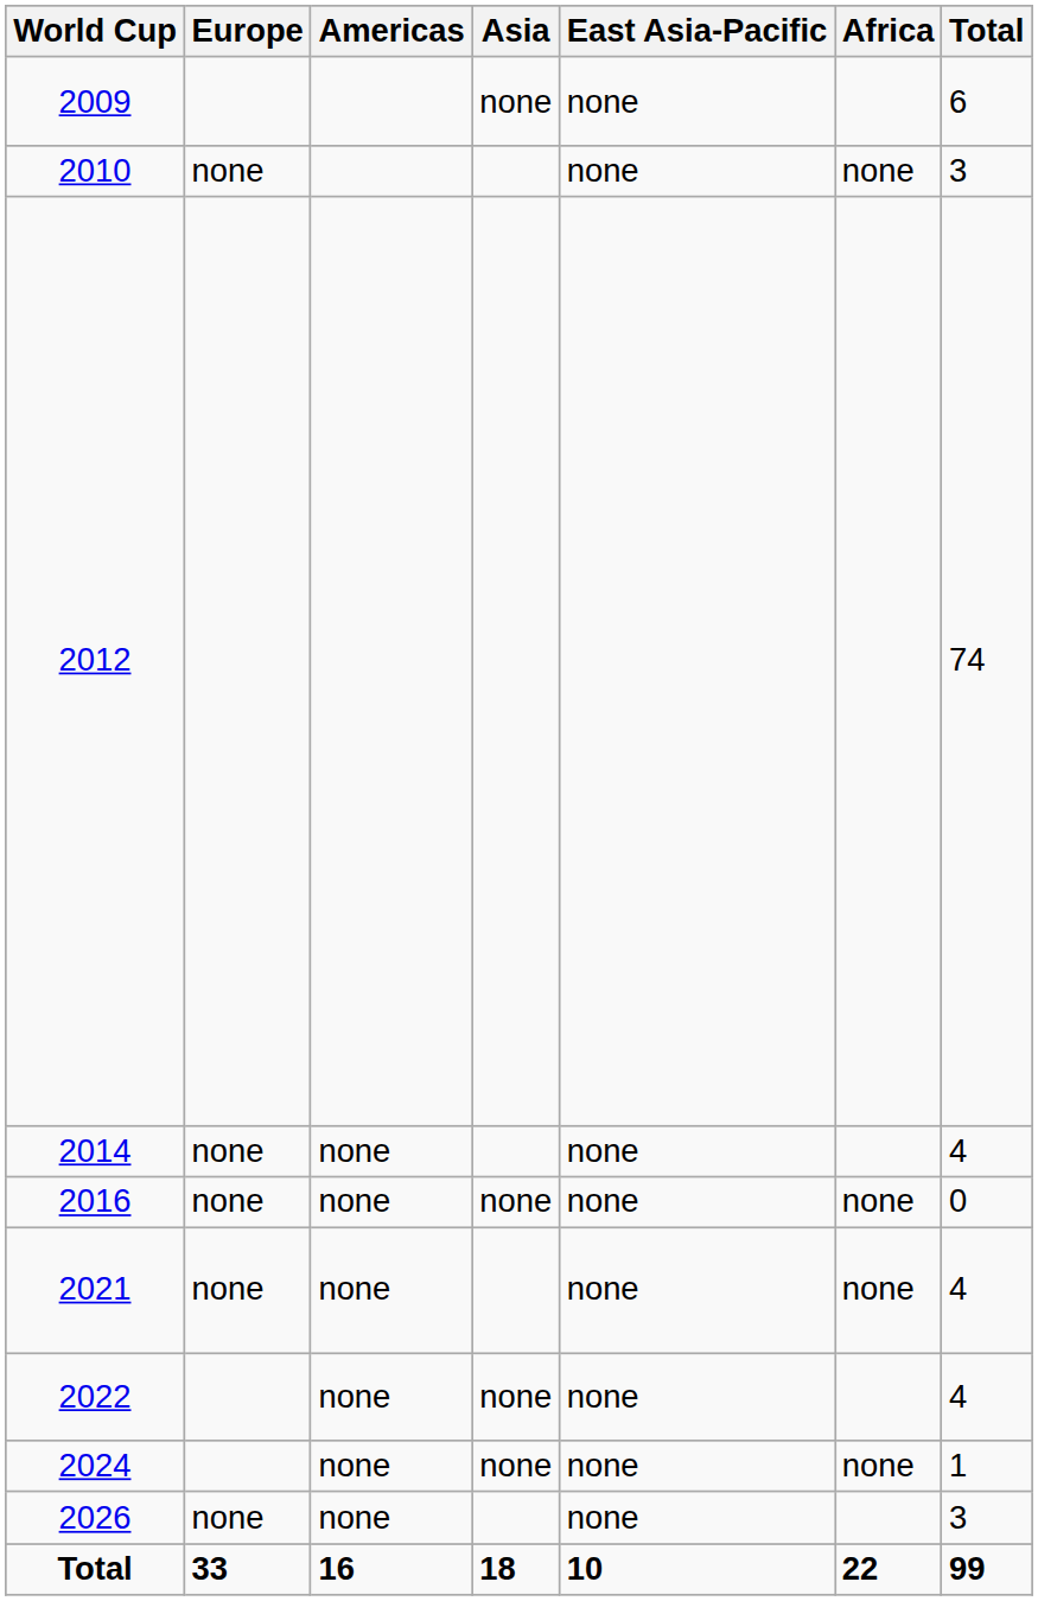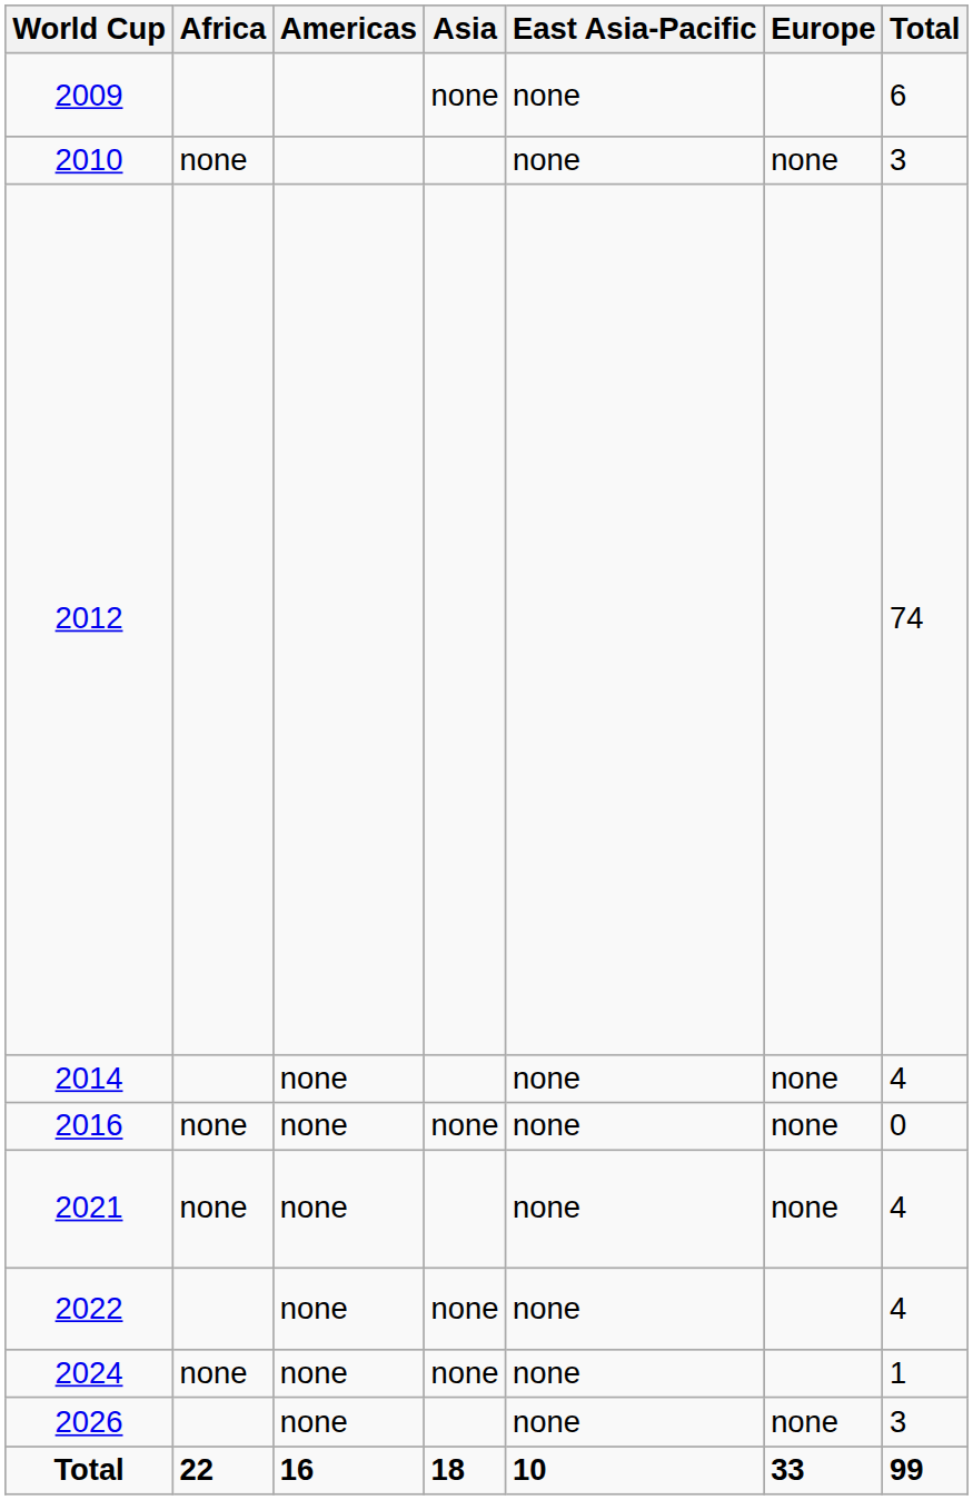columns swapped: Africa <-> Europe
